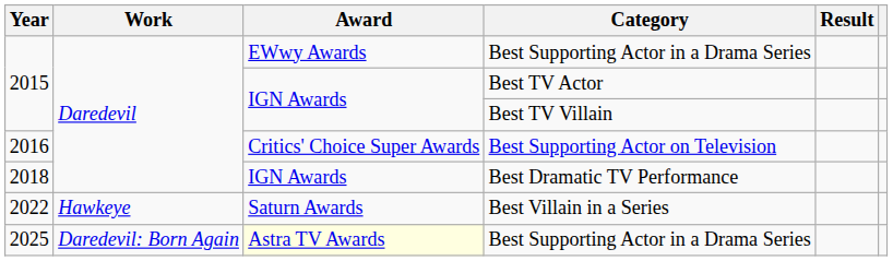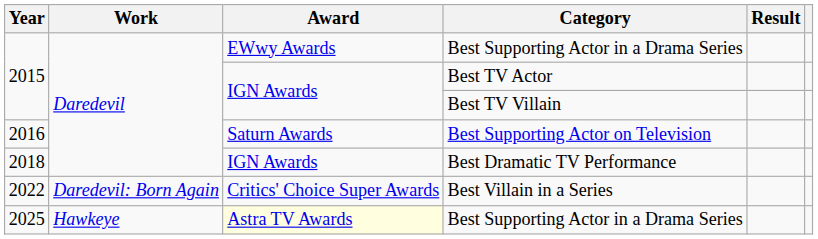Best Supporting Actor on Television | Award: Critics' Choice Super Awards -> Saturn Awards
Best Villain in a Series | Work: Hawkeye -> Daredevil: Born Again
Best Villain in a Series | Award: Saturn Awards -> Critics' Choice Super Awards
2025 / Best Supporting Actor in a Drama Series | Work: Daredevil: Born Again -> Hawkeye
